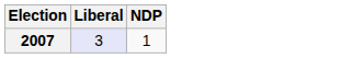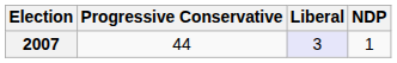+ column: Progressive Conservative | 44
